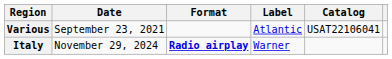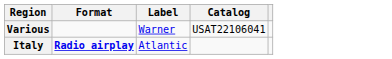- column: Date | September 23, 2021 | November 29, 2024
Various | Label: Atlantic -> Warner
Italy | Label: Warner -> Atlantic
